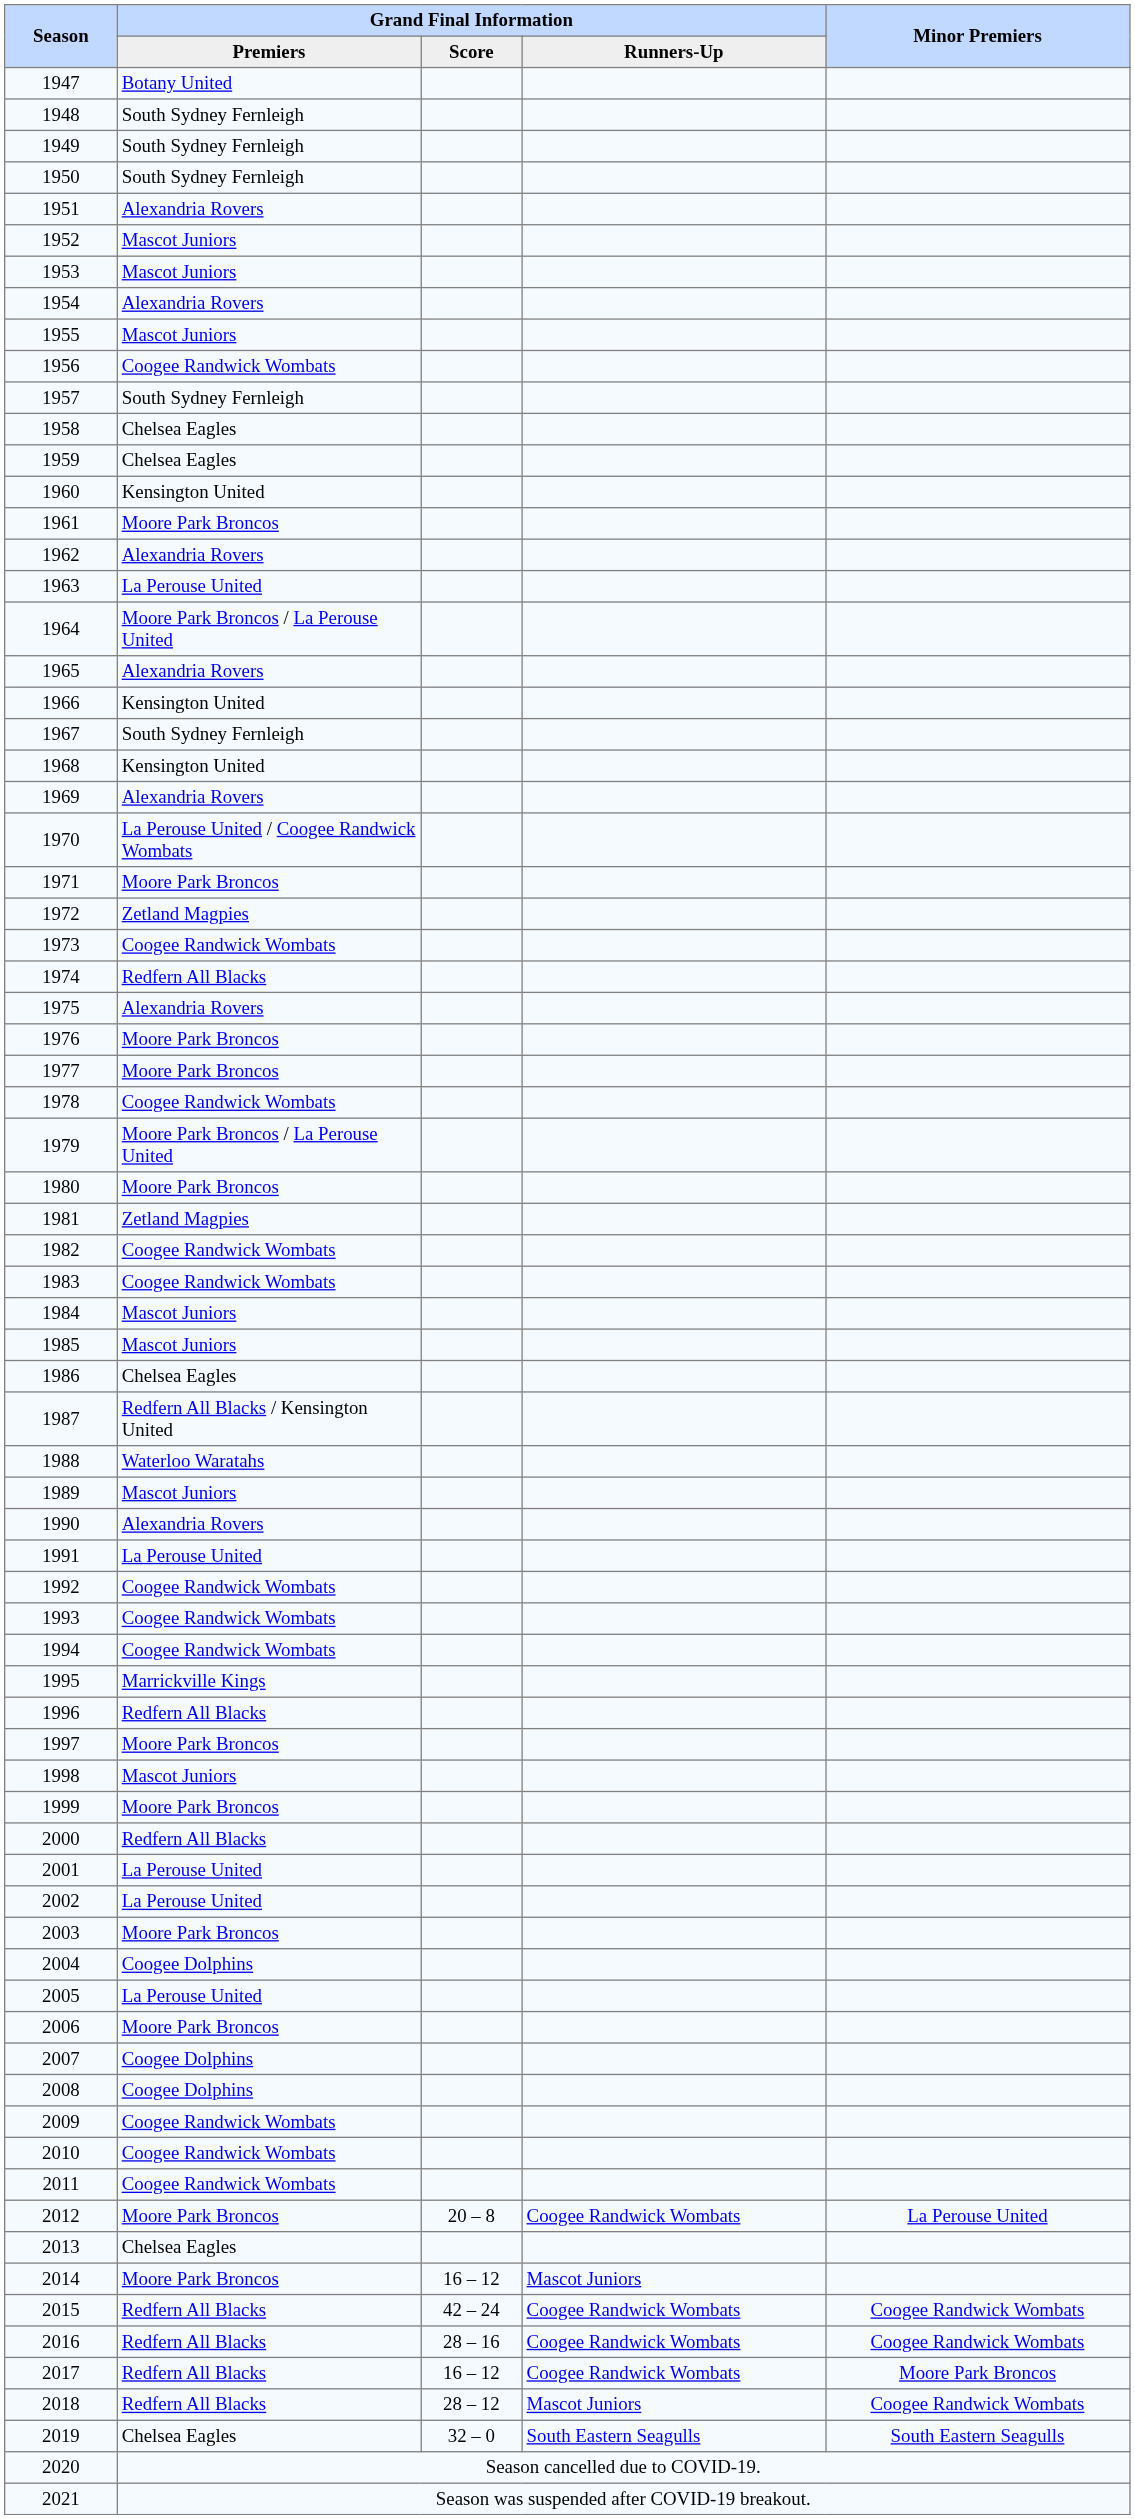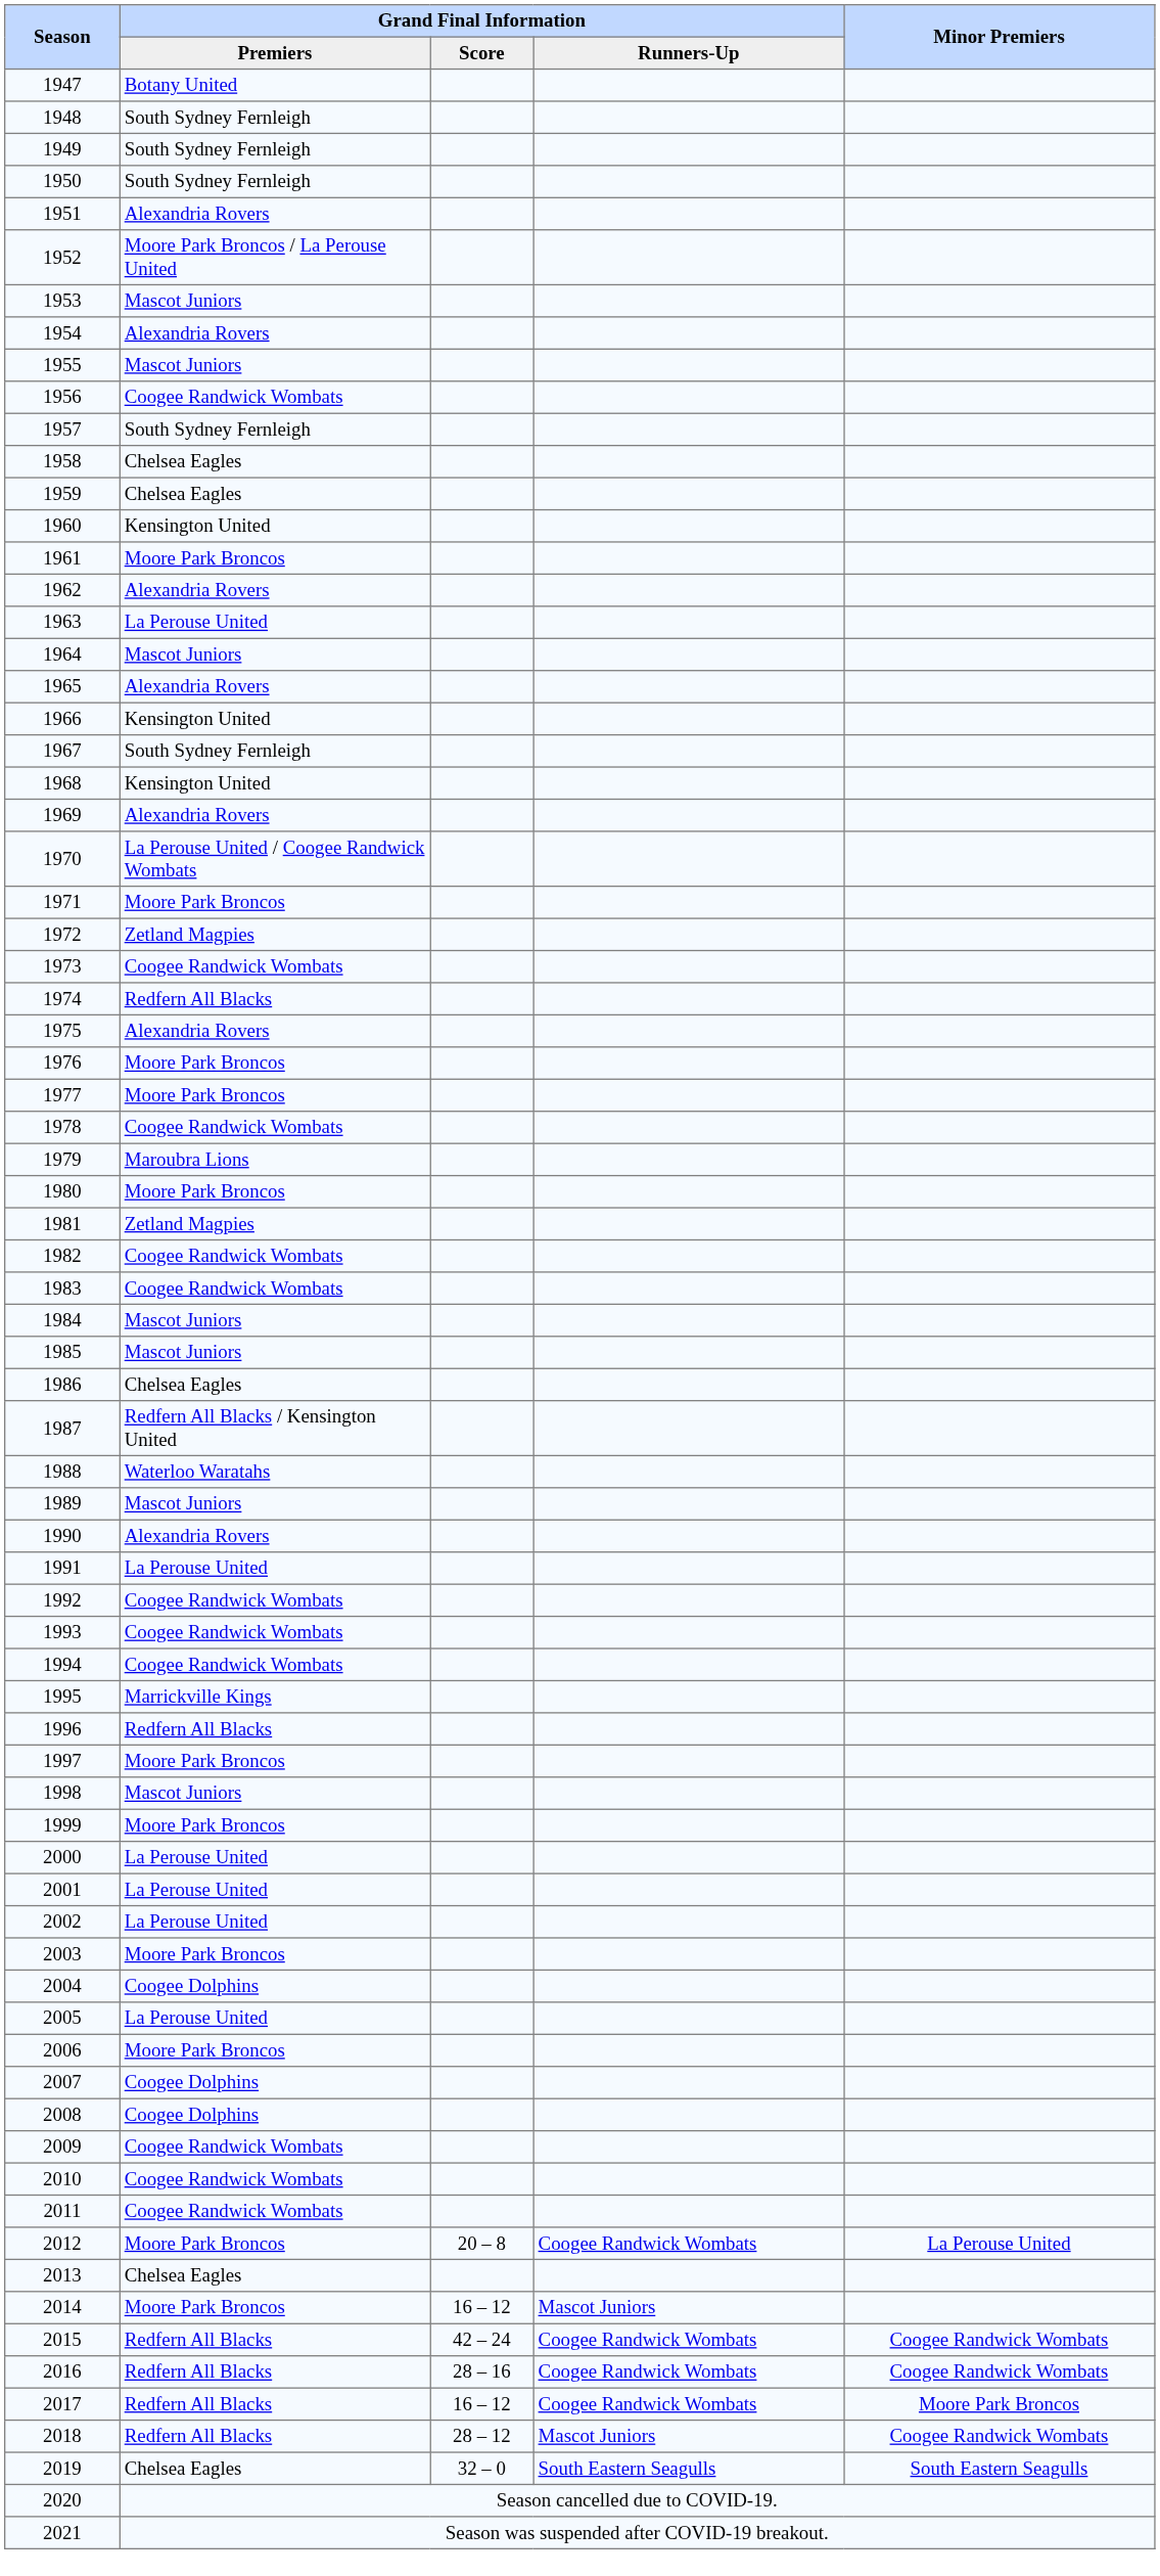1952 | Grand Final Information / Premiers: Mascot Juniors -> Moore Park Broncos / La Perouse United
1964 | Grand Final Information / Premiers: Moore Park Broncos / La Perouse United -> Mascot Juniors
1979 | Grand Final Information / Premiers: Moore Park Broncos / La Perouse United -> Maroubra Lions
2000 | Grand Final Information / Premiers: Redfern All Blacks -> La Perouse United
